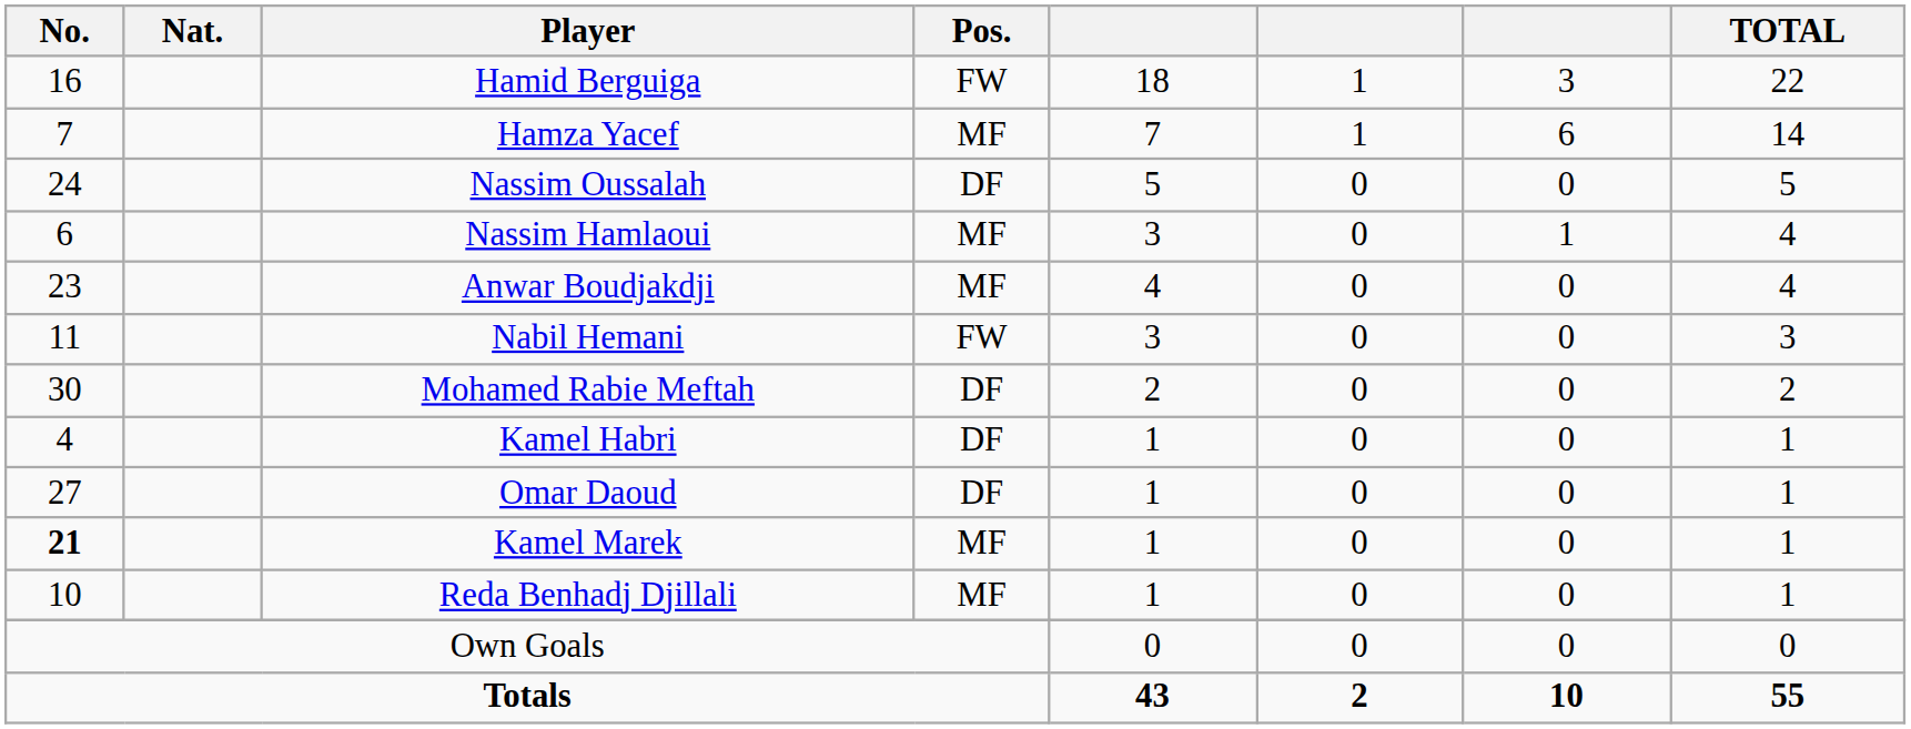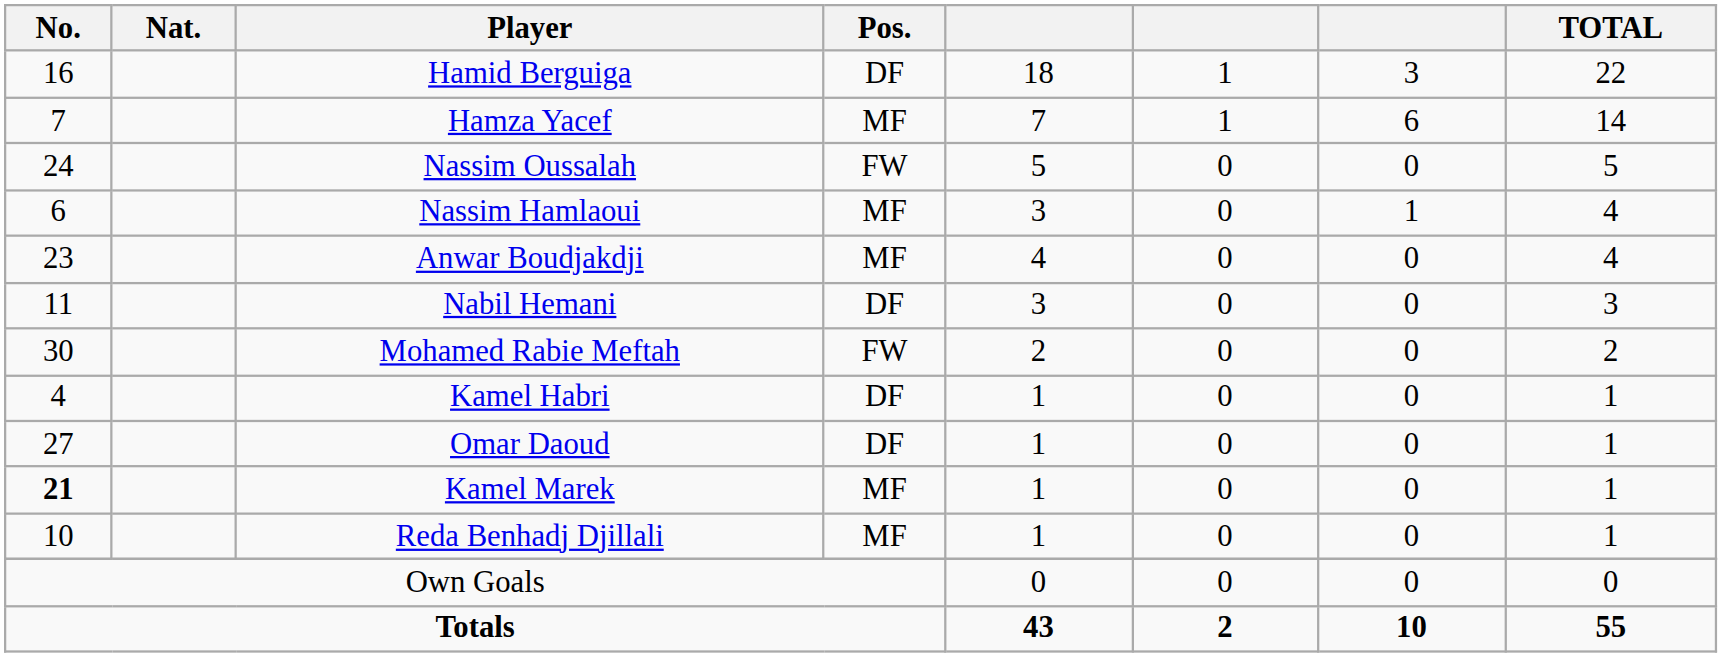Hamid Berguiga | Pos.: FW -> DF
Nassim Oussalah | Pos.: DF -> FW
Nabil Hemani | Pos.: FW -> DF
Mohamed Rabie Meftah | Pos.: DF -> FW
